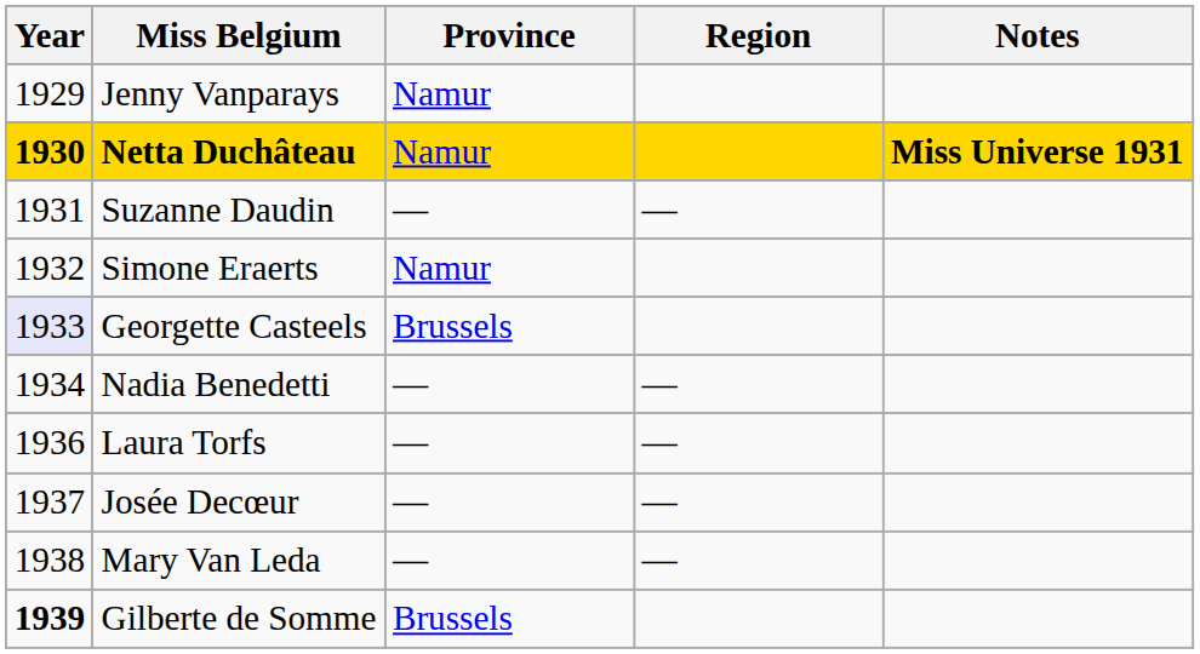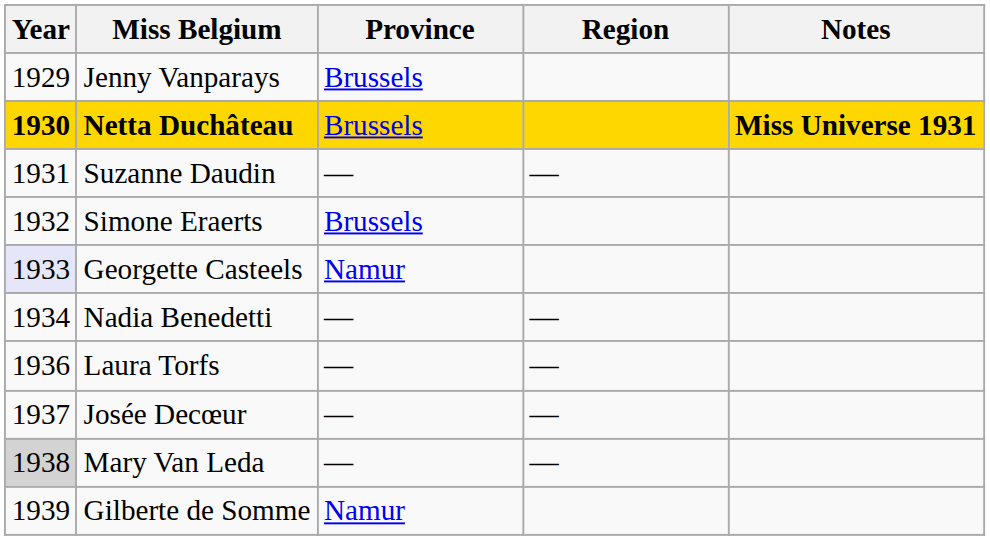Jenny Vanparays | Province: Namur -> Brussels
Netta Duchâteau | Province: Namur -> Brussels
Simone Eraerts | Province: Namur -> Brussels
Georgette Casteels | Province: Brussels -> Namur
Mary Van Leda | Year: no background -> lightgrey background
Gilberte de Somme | Year: bold -> normal
Gilberte de Somme | Province: Brussels -> Namur
